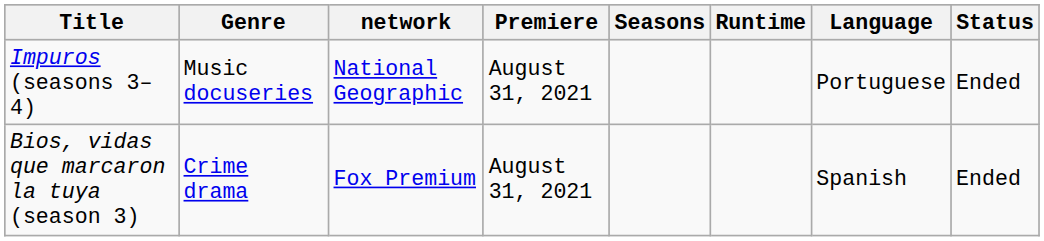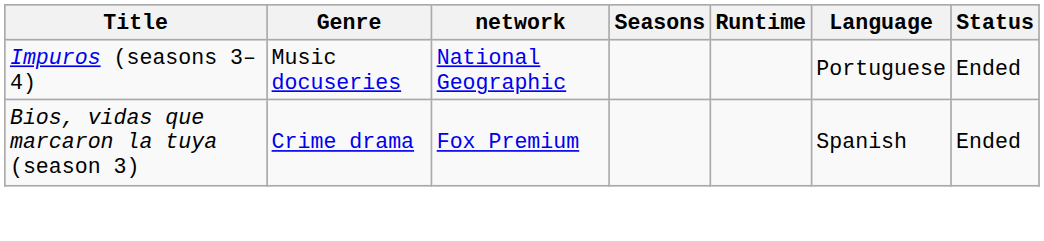- column: Premiere | August 31, 2021 | August 31, 2021
